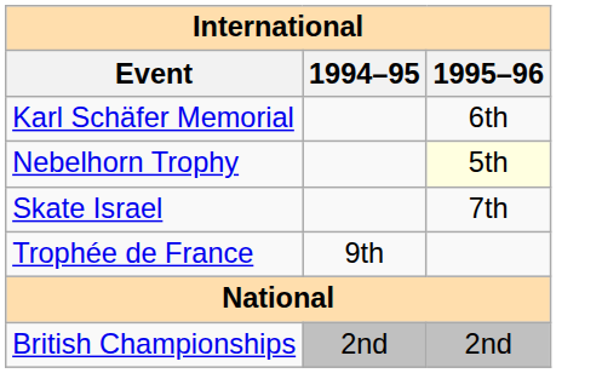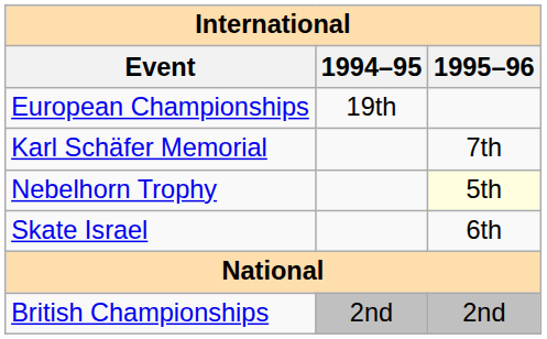+ row: European Championships | 19th
Karl Schäfer Memorial | 1995–96: 6th -> 7th
Skate Israel | 1995–96: 7th -> 6th
- row: Trophée de France | 9th
